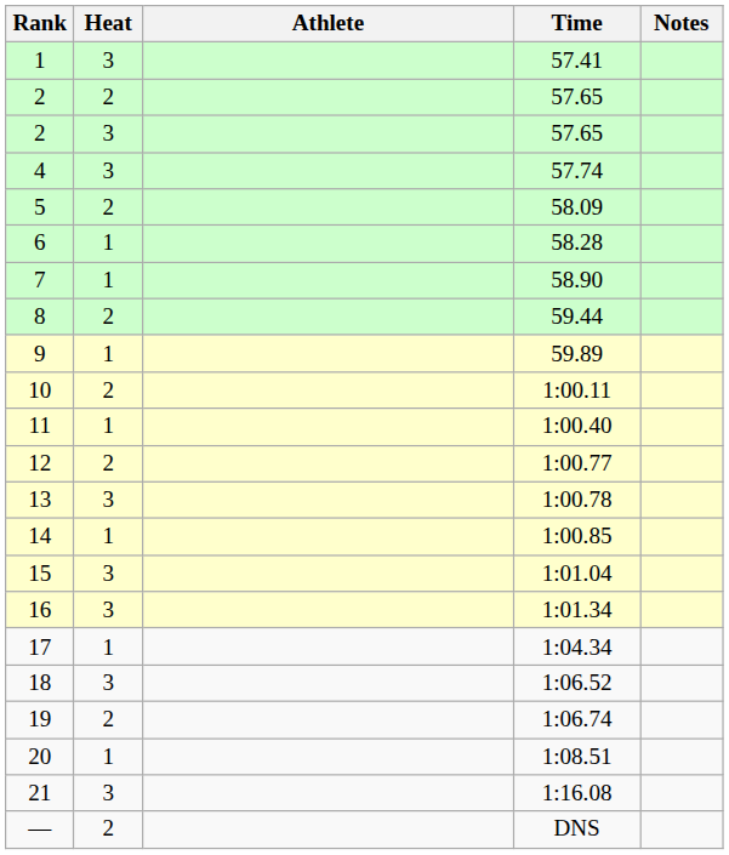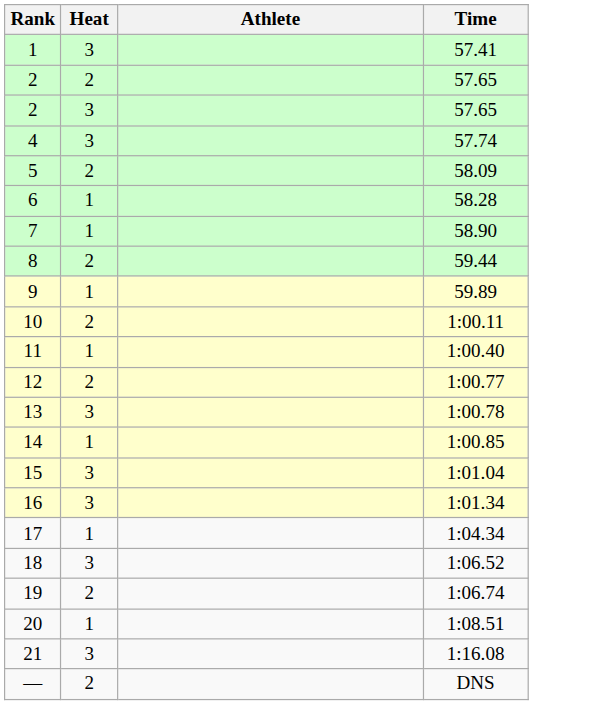- column: Notes
